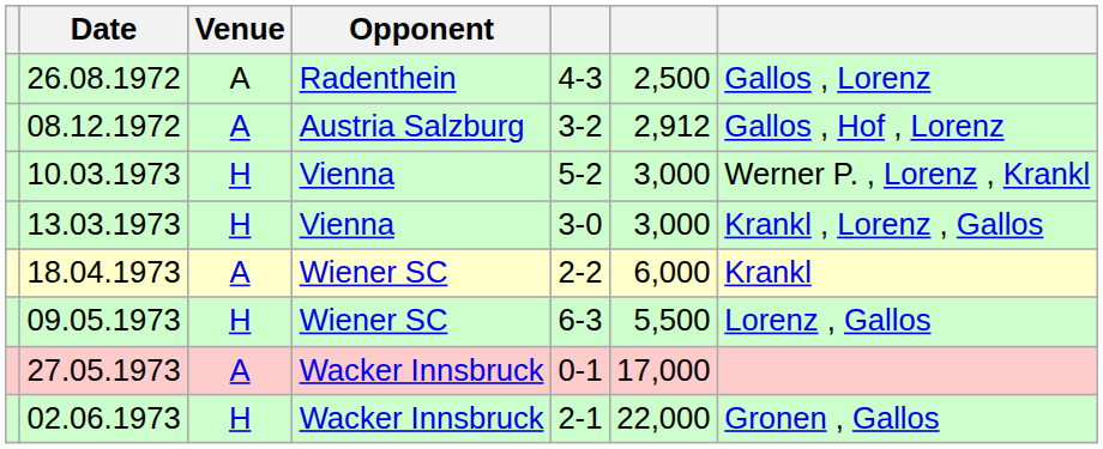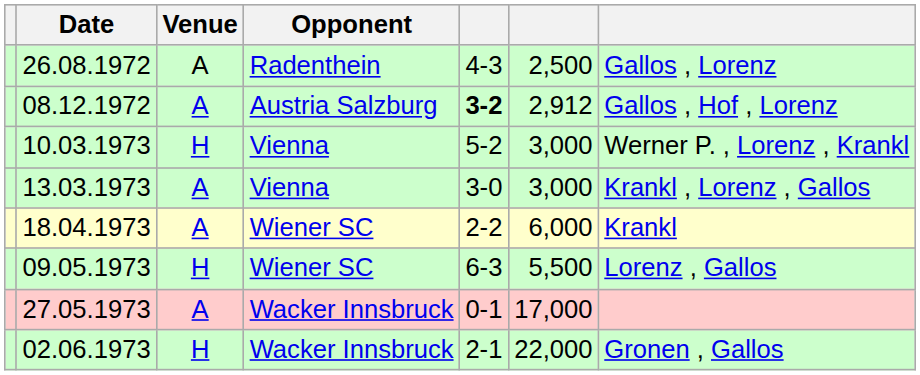08.12.1972 | column 5: normal -> bold
13.03.1973 | Venue: H -> A
